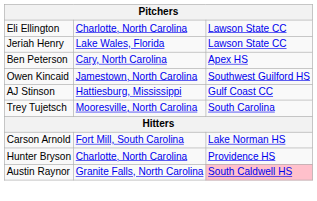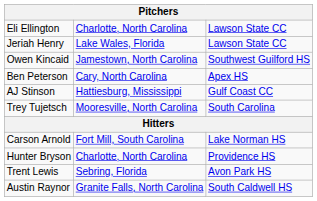rows swapped: Owen Kincaid <-> Ben Peterson
+ row: Trent Lewis | Sebring, Florida | Avon Park HS
Austin Raynor | column 3: pink background -> no background
